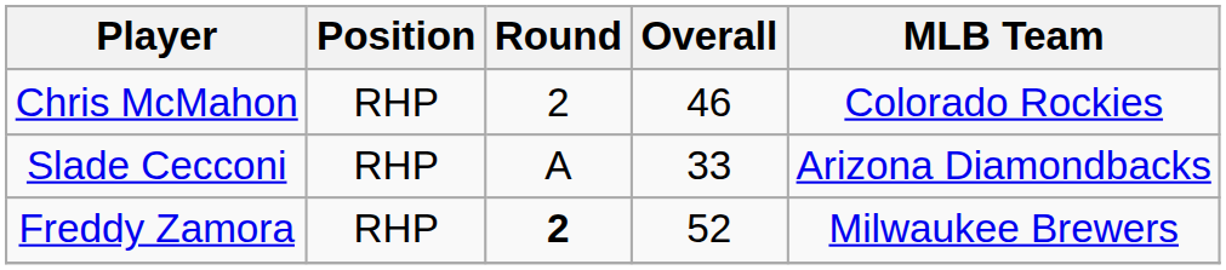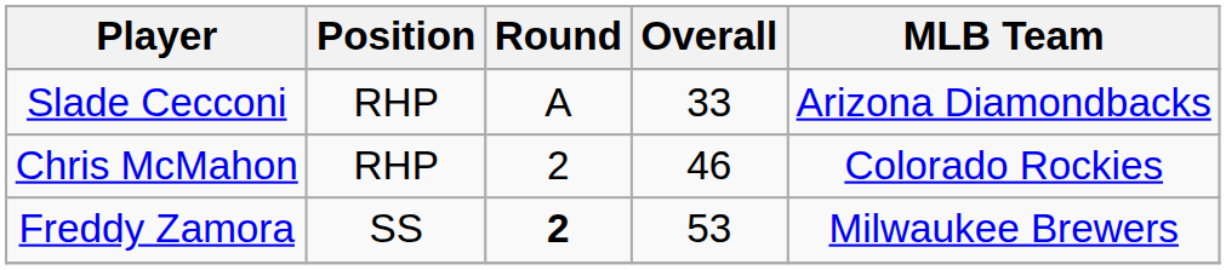rows swapped: Slade Cecconi <-> Chris McMahon
Freddy Zamora | Position: RHP -> SS
Freddy Zamora | Overall: 52 -> 53
